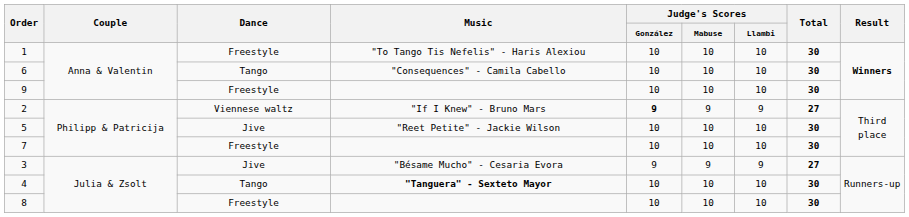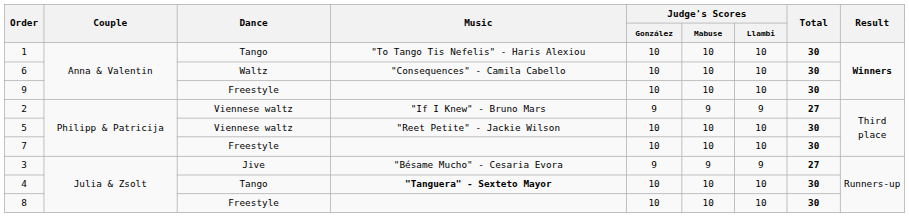1 | Dance: Freestyle -> Tango
6 | Dance: Tango -> Waltz
2 | Judge's Scores / González: bold -> normal
5 | Dance: Jive -> Viennese waltz
